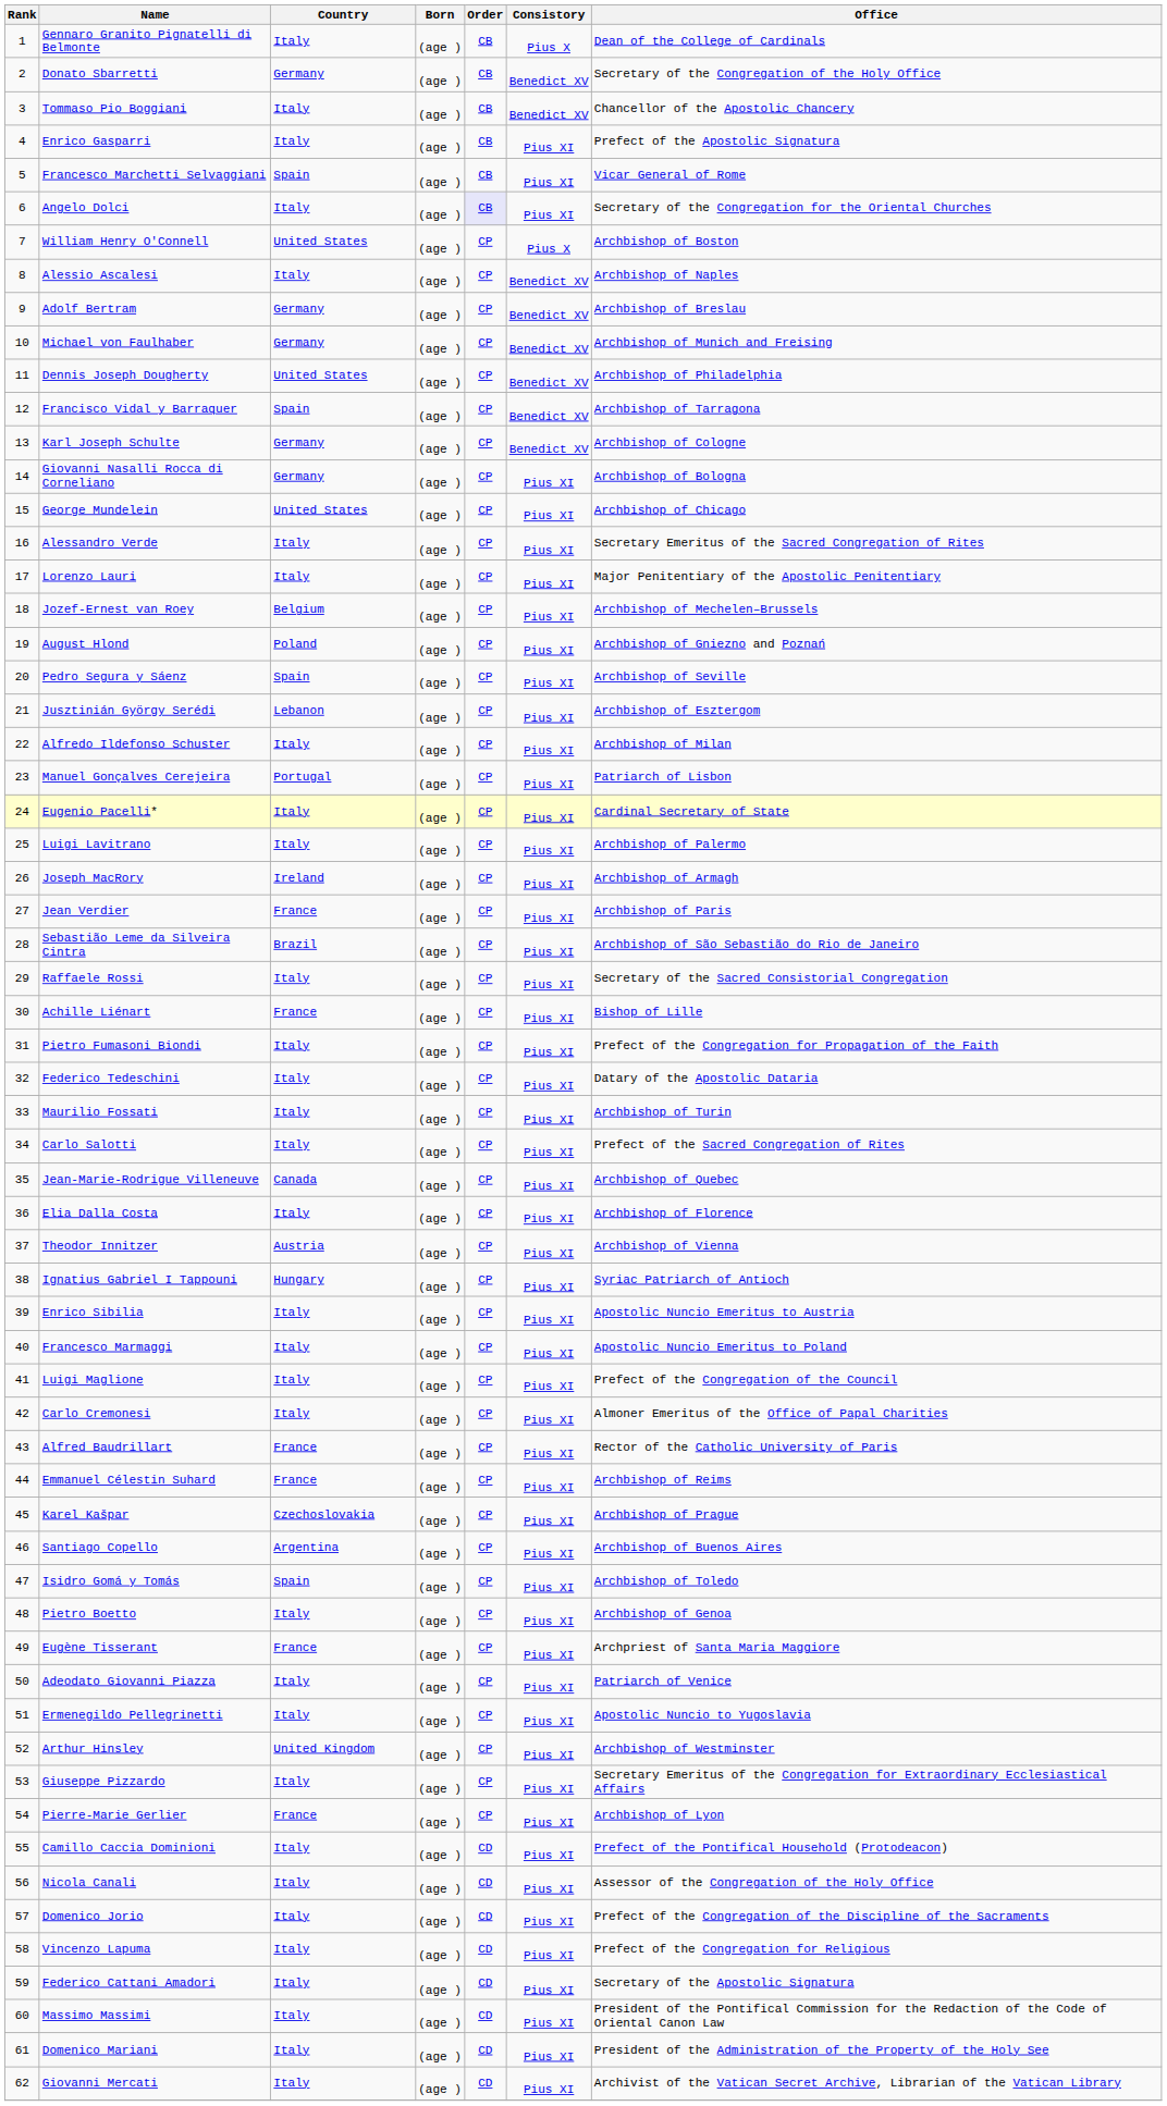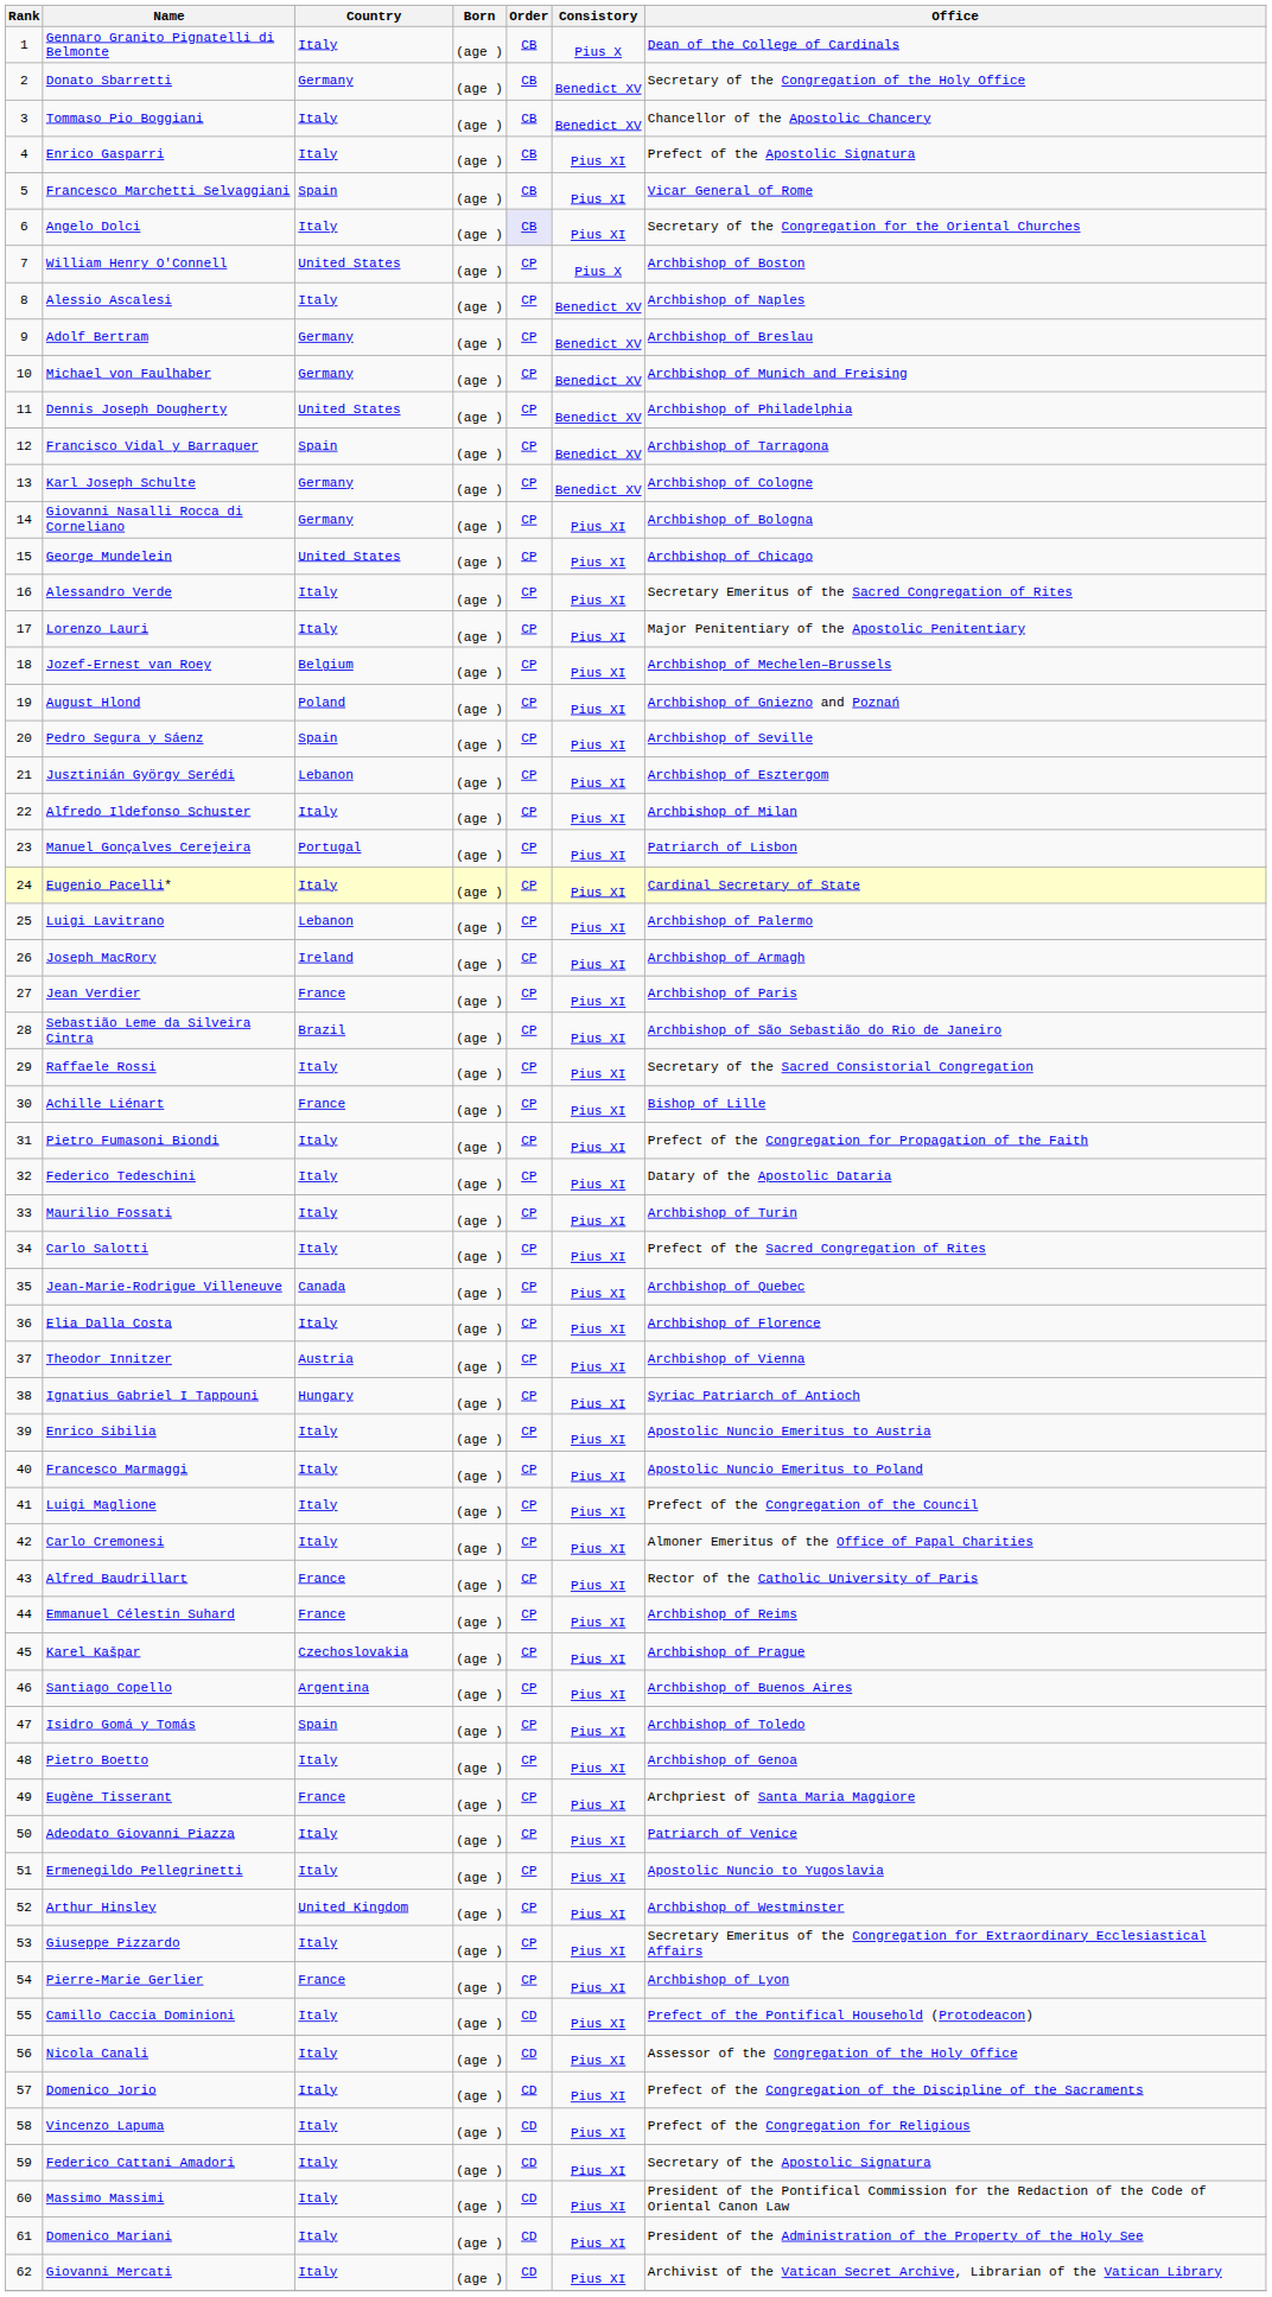Luigi Lavitrano | Country: Italy -> Lebanon
